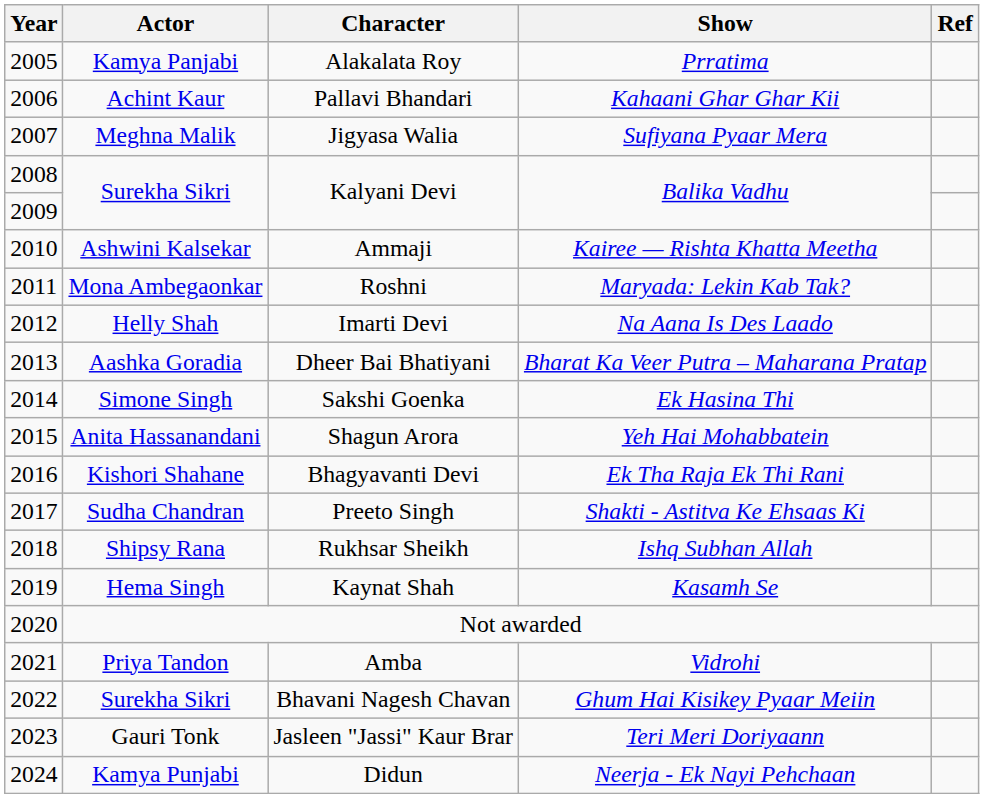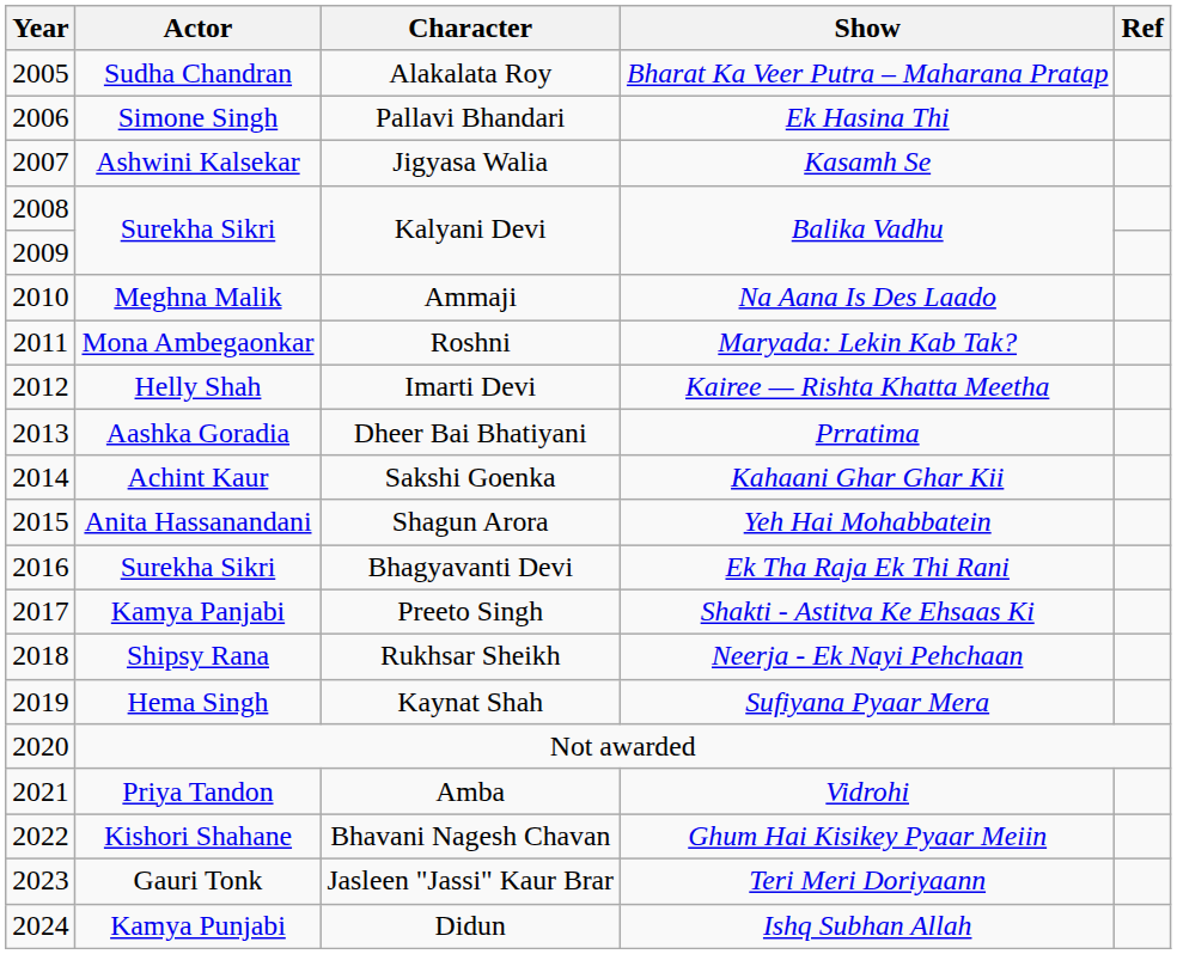Alakalata Roy | Actor: Kamya Panjabi -> Sudha Chandran
Alakalata Roy | Show: Prratima -> Bharat Ka Veer Putra – Maharana Pratap
Pallavi Bhandari | Actor: Achint Kaur -> Simone Singh
Pallavi Bhandari | Show: Kahaani Ghar Ghar Kii -> Ek Hasina Thi
Jigyasa Walia | Actor: Meghna Malik -> Ashwini Kalsekar
Jigyasa Walia | Show: Sufiyana Pyaar Mera -> Kasamh Se
Ammaji | Actor: Ashwini Kalsekar -> Meghna Malik
Ammaji | Show: Kairee — Rishta Khatta Meetha -> Na Aana Is Des Laado
Imarti Devi | Show: Na Aana Is Des Laado -> Kairee — Rishta Khatta Meetha
Dheer Bai Bhatiyani | Show: Bharat Ka Veer Putra – Maharana Pratap -> Prratima
Sakshi Goenka | Actor: Simone Singh -> Achint Kaur
Sakshi Goenka | Show: Ek Hasina Thi -> Kahaani Ghar Ghar Kii
Bhagyavanti Devi | Actor: Kishori Shahane -> Surekha Sikri
Preeto Singh | Actor: Sudha Chandran -> Kamya Panjabi
Rukhsar Sheikh | Show: Ishq Subhan Allah -> Neerja - Ek Nayi Pehchaan
Kaynat Shah | Show: Kasamh Se -> Sufiyana Pyaar Mera
Bhavani Nagesh Chavan | Actor: Surekha Sikri -> Kishori Shahane
Didun | Show: Neerja - Ek Nayi Pehchaan -> Ishq Subhan Allah
